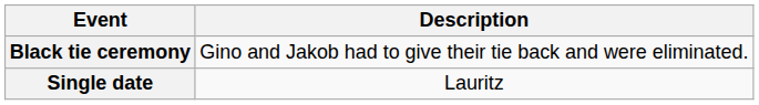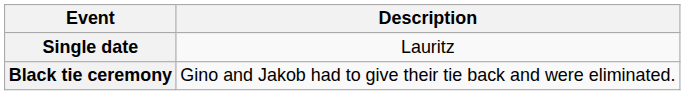rows swapped: Single date <-> Black tie ceremony
